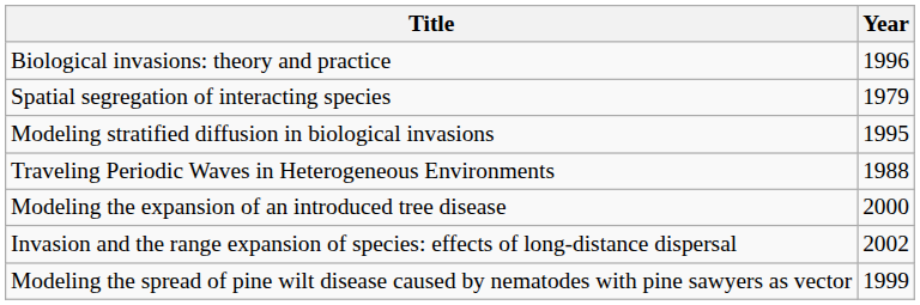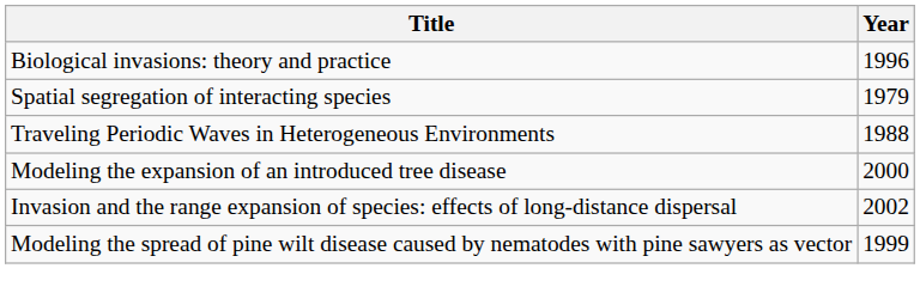- row: Modeling stratified diffusion in biological invasions | 1995
